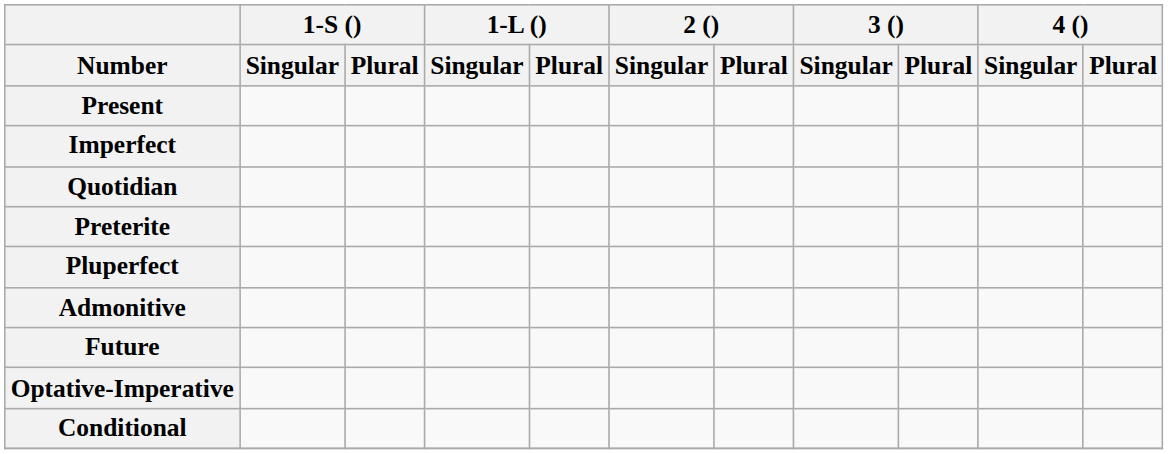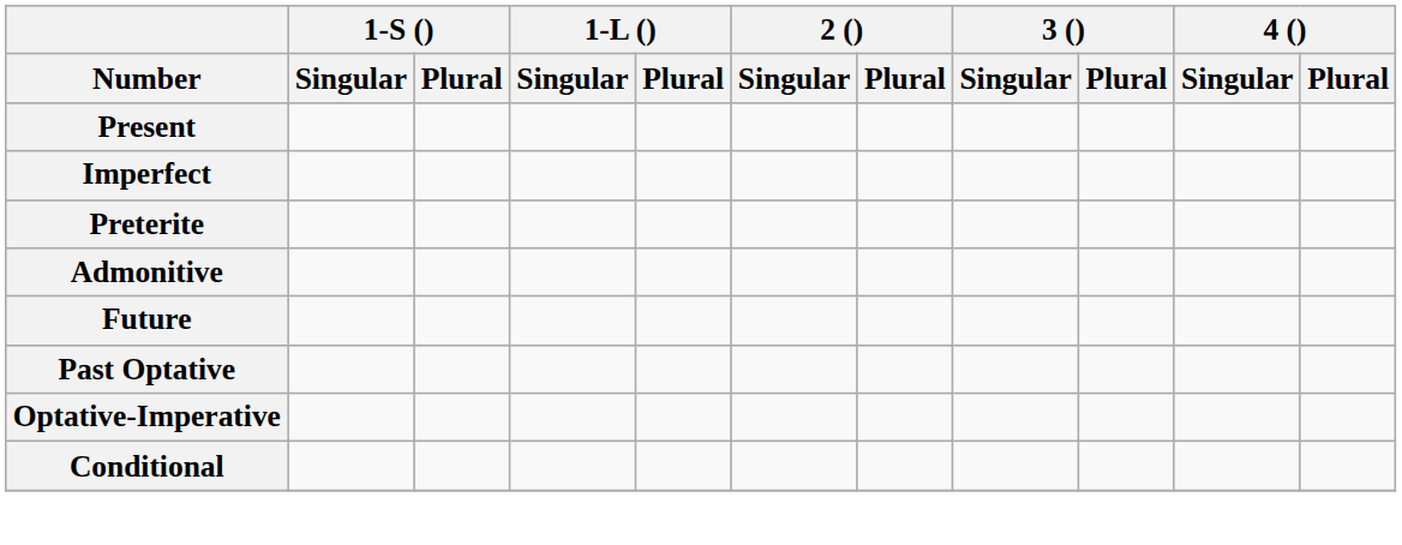- row: Quotidian
- row: Pluperfect
+ row: Past Optative
